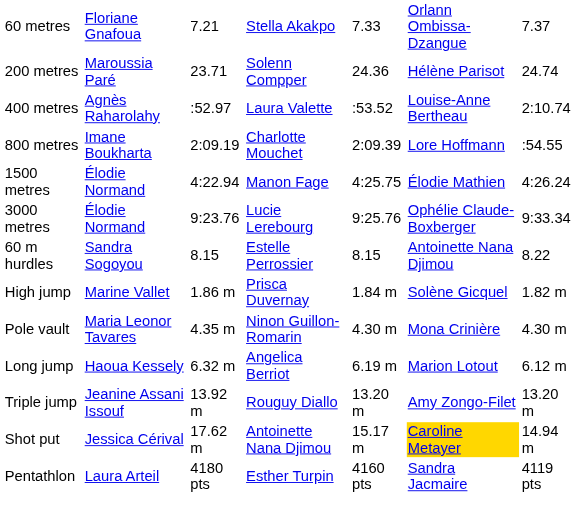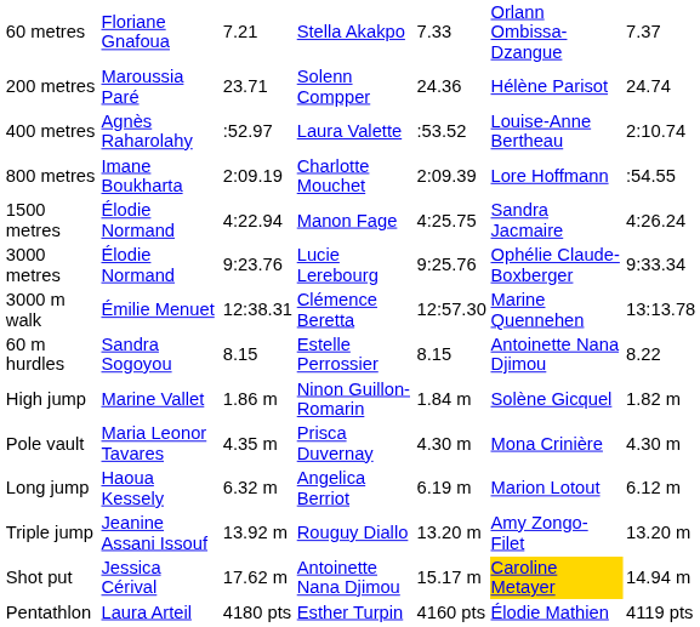1500 metres | column 6: Élodie Mathien -> Sandra Jacmaire
+ row: 3000 m walk | Émilie Menuet | 12:38.31 | Clémence Beretta | 12:57.30 | Marine Quennehen | 13:13.78
High jump | column 4: Prisca Duvernay -> Ninon Guillon-Romarin
Pole vault | column 4: Ninon Guillon-Romarin -> Prisca Duvernay
Pentathlon | column 6: Sandra Jacmaire -> Élodie Mathien
